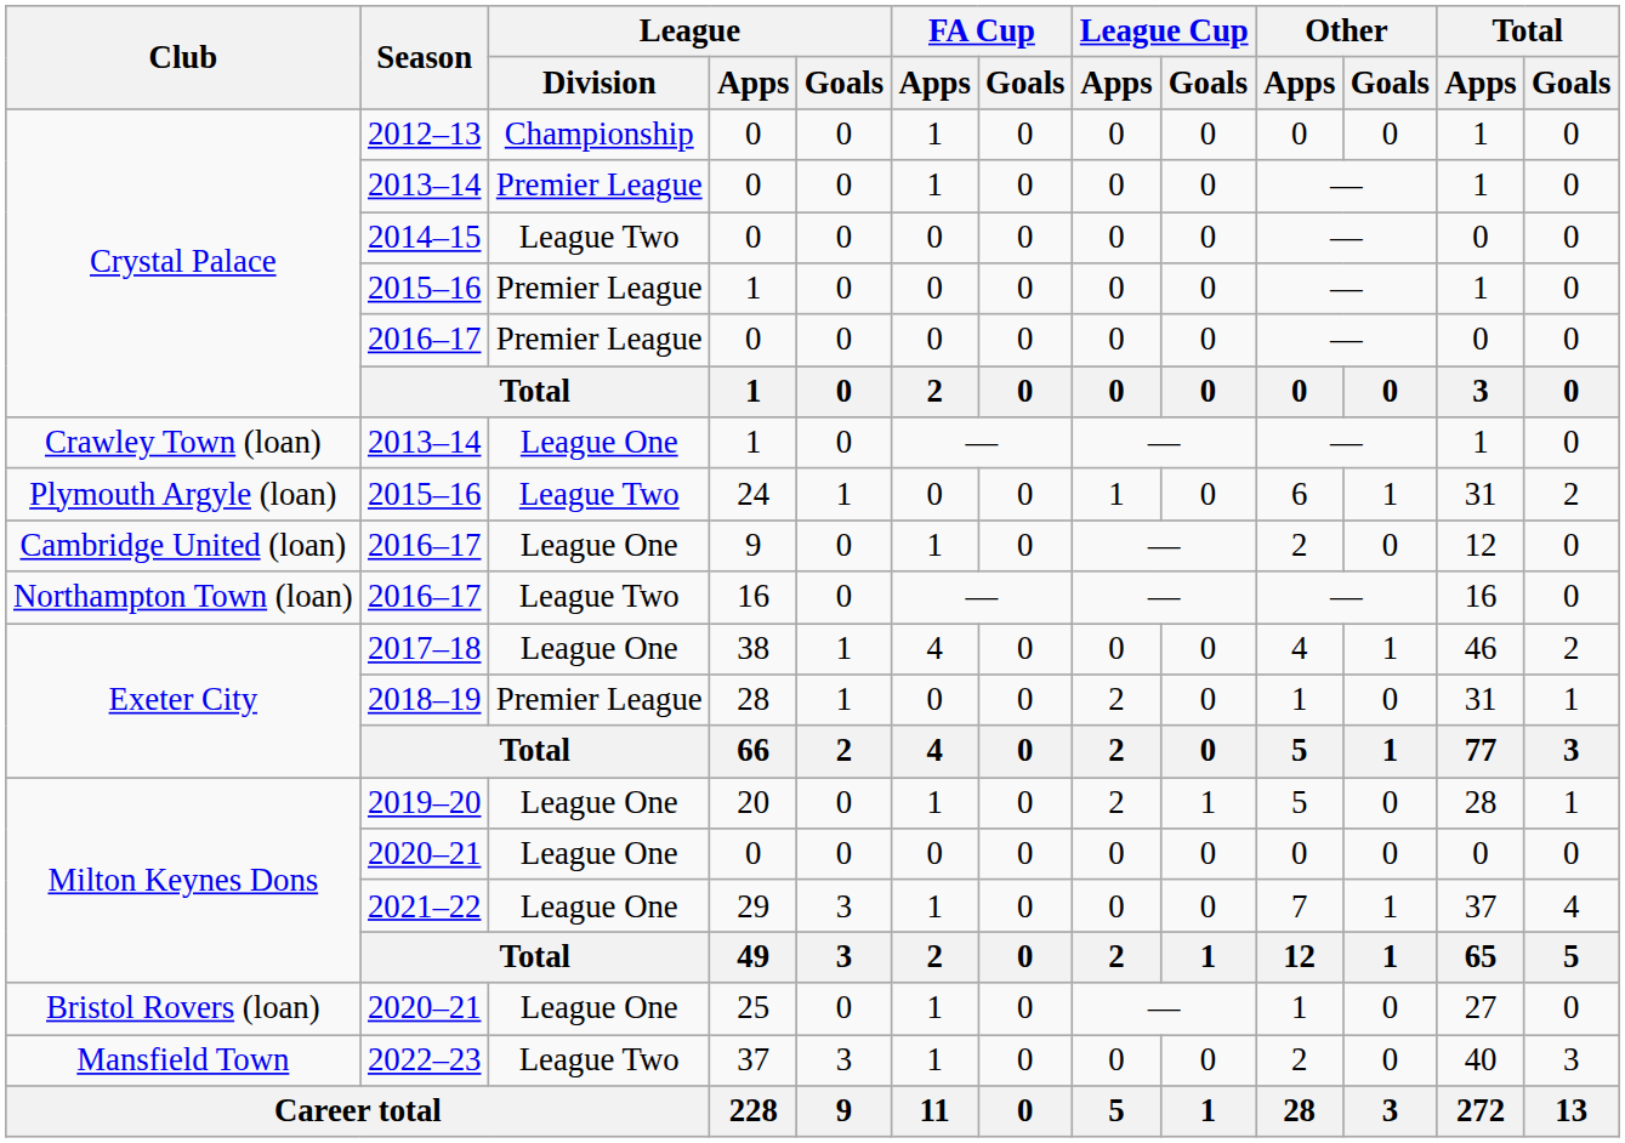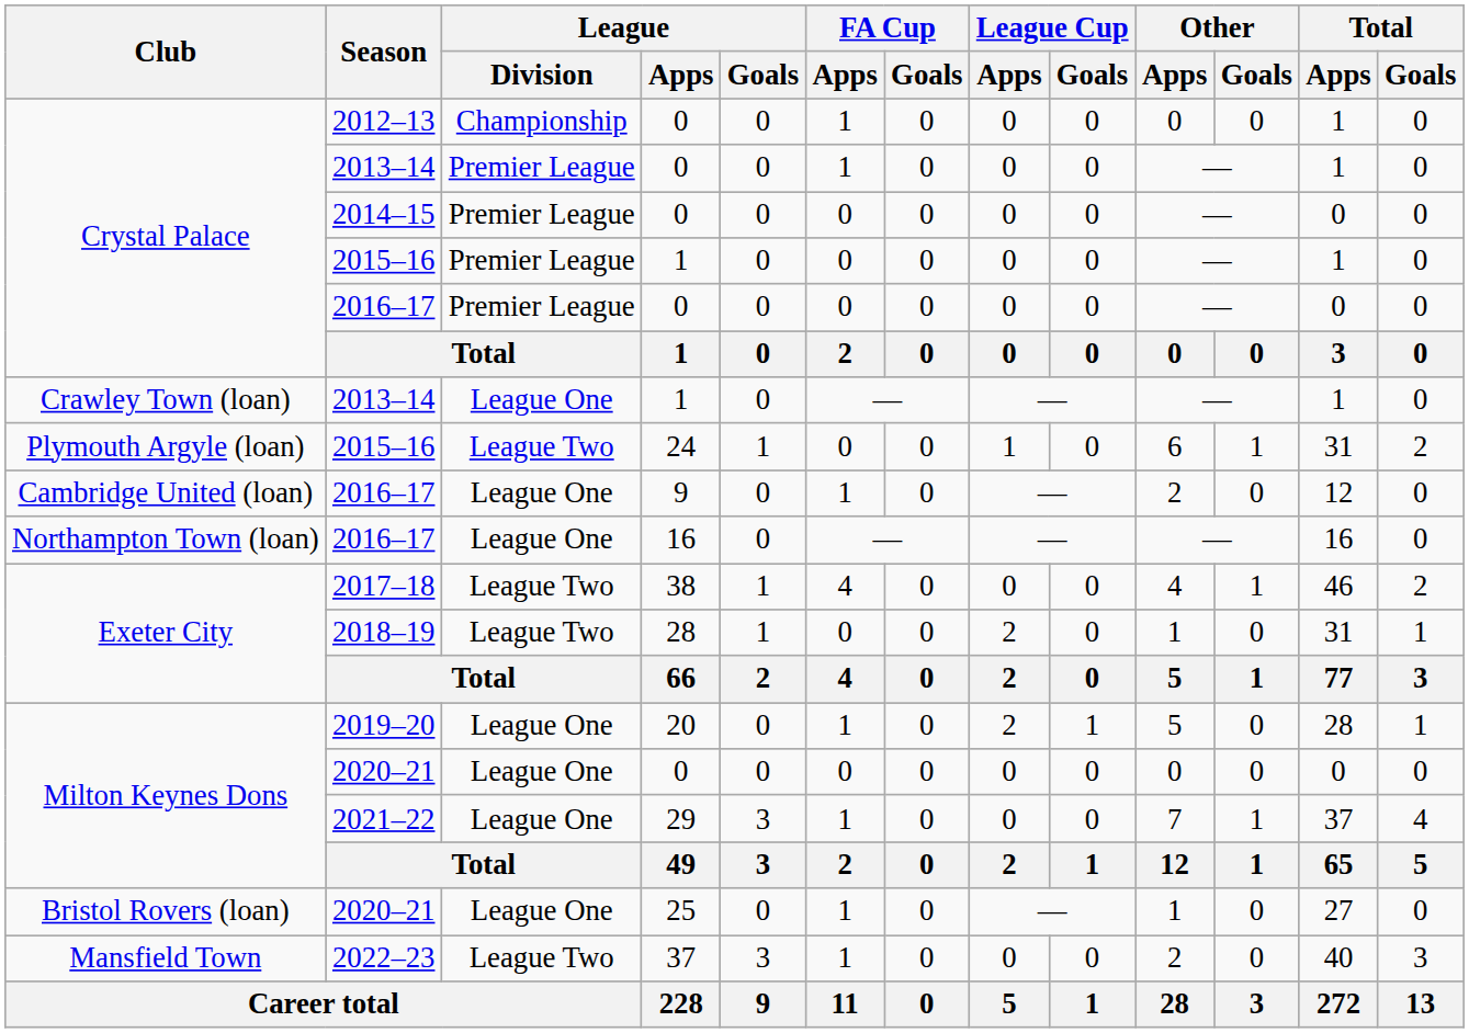2014–15 | League / Division: League Two -> Premier League
2016–17 / 16 | League / Division: League Two -> League One
2017–18 | League / Division: League One -> League Two
2018–19 | League / Division: Premier League -> League Two
